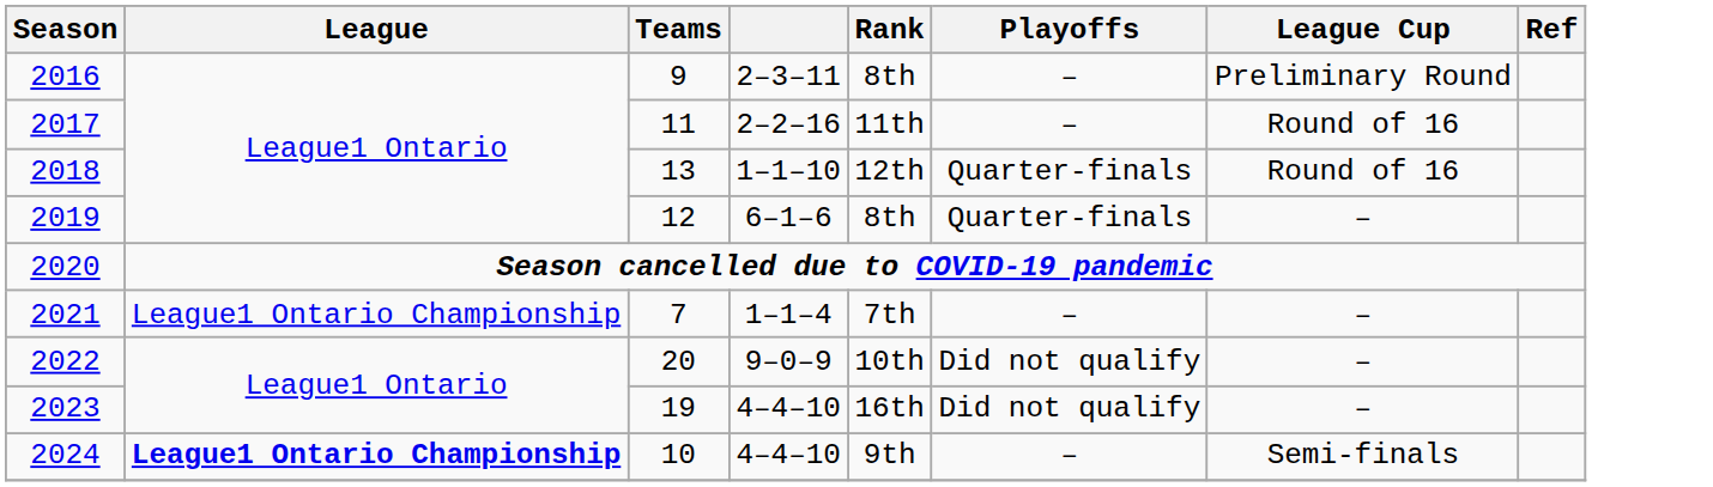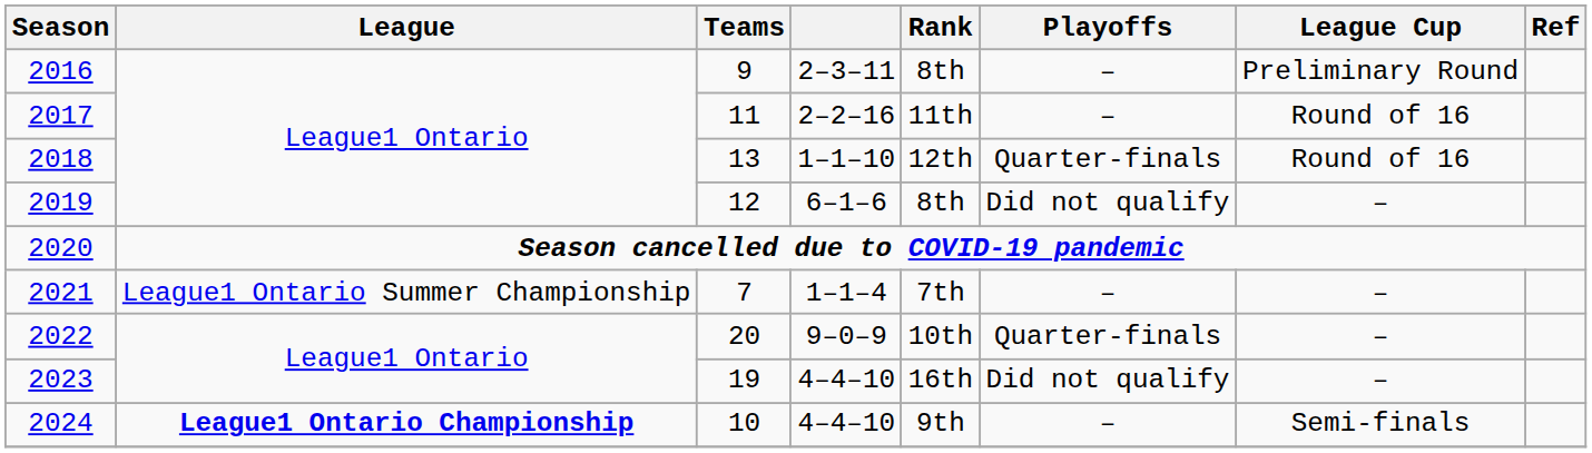2019 | Playoffs: Quarter-finals -> Did not qualify
2021 | League: League1 Ontario Championship -> League1 Ontario Summer Championship
2022 | Playoffs: Did not qualify -> Quarter-finals
